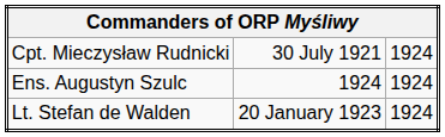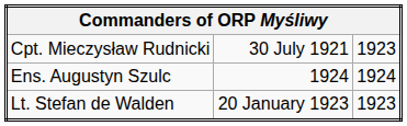Cpt. Mieczysław Rudnicki | column 3: 1924 -> 1923
Lt. Stefan de Walden | column 3: 1924 -> 1923
